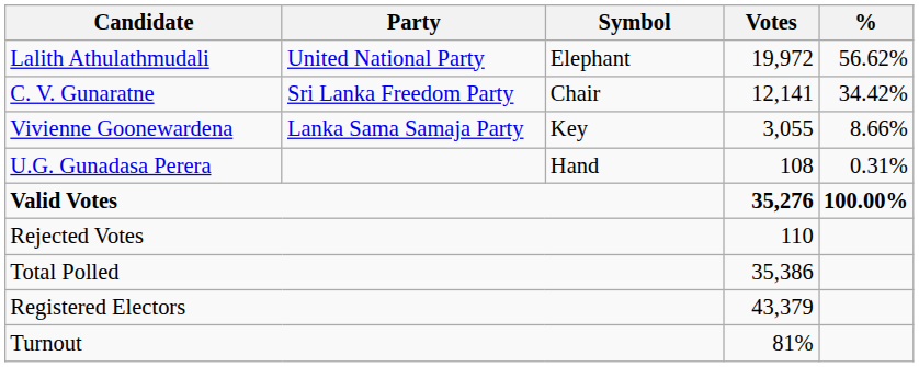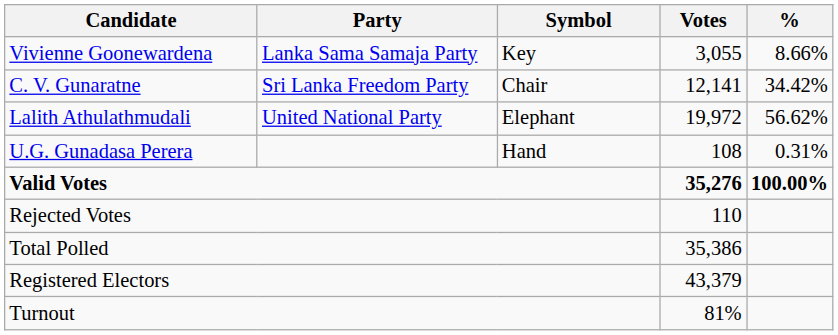rows swapped: Lalith Athulathmudali <-> Vivienne Goonewardena
